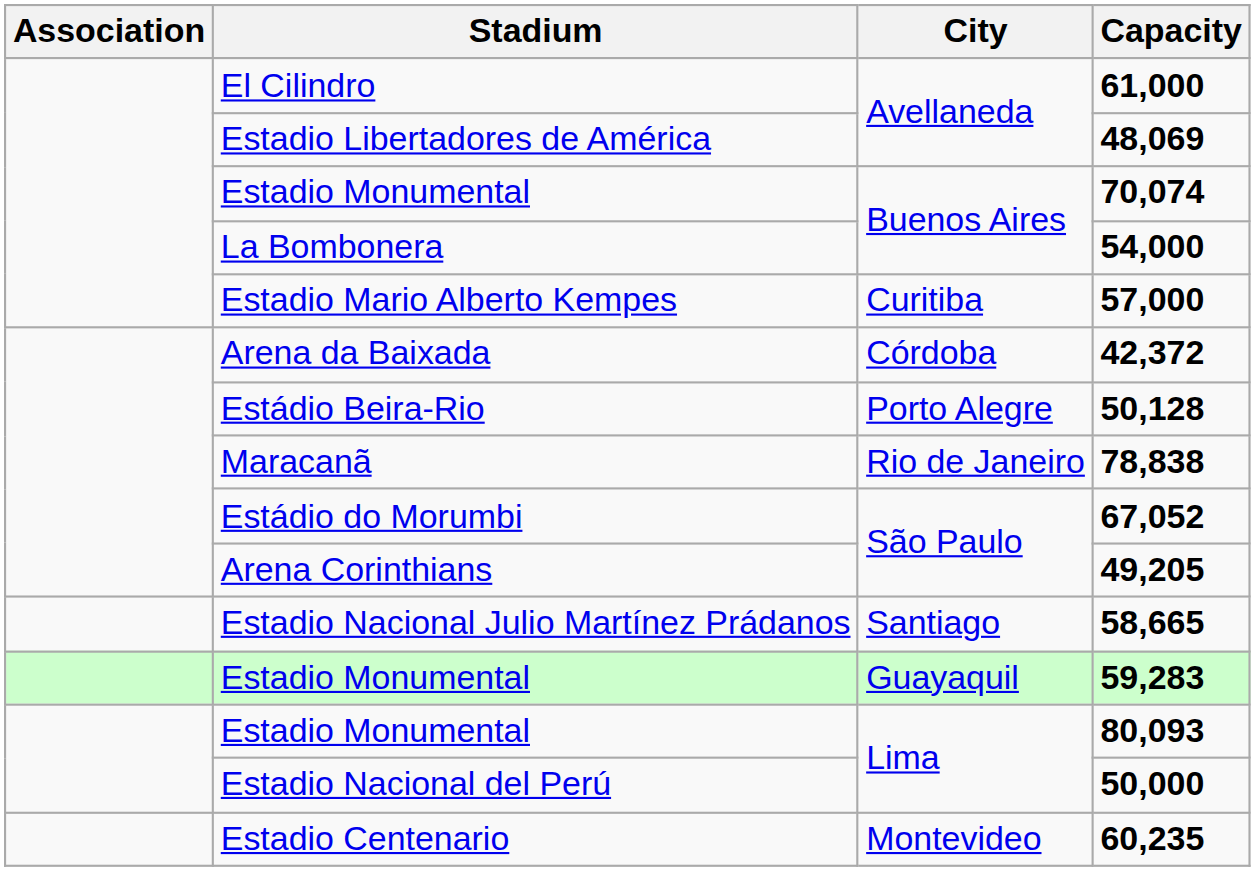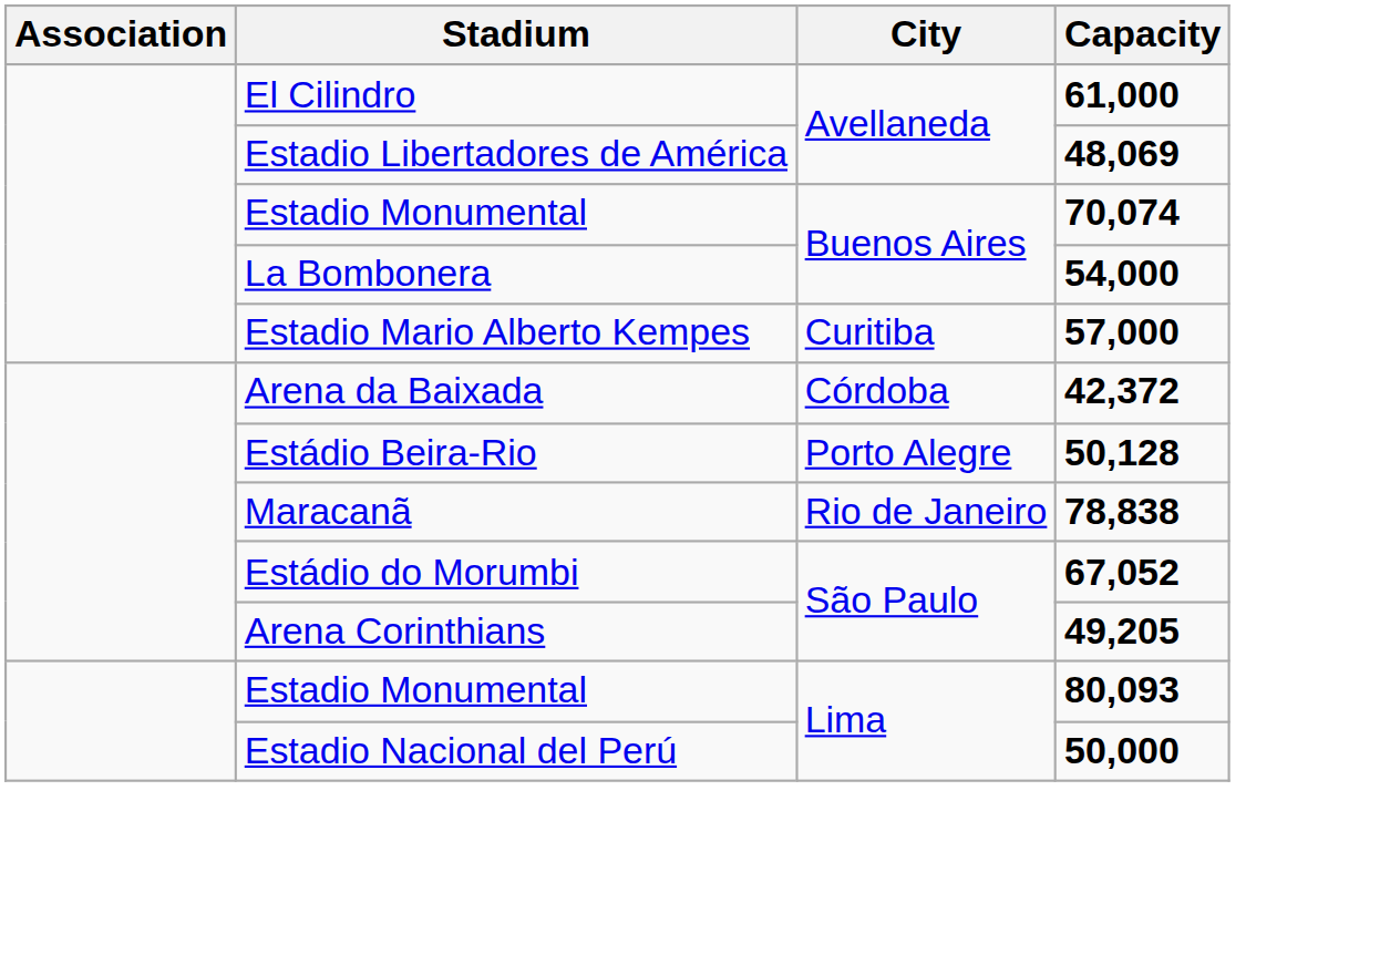- row: Estadio Nacional Julio Martínez Prádanos | Santiago | 58,665
- row: Estadio Monumental | Guayaquil | 59,283
- row: Estadio Centenario | Montevideo | 60,235
